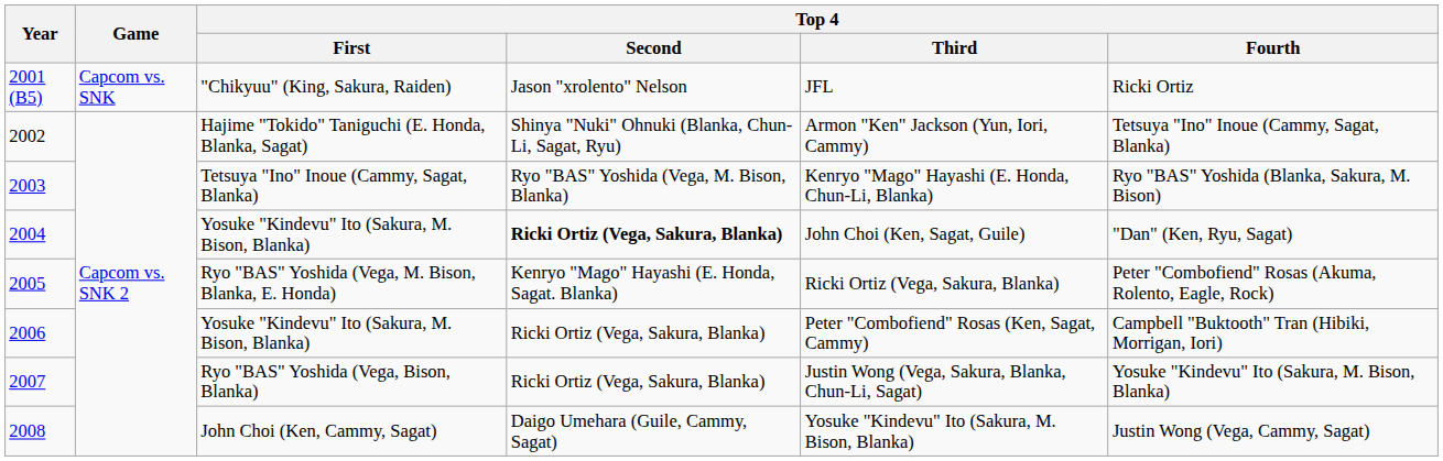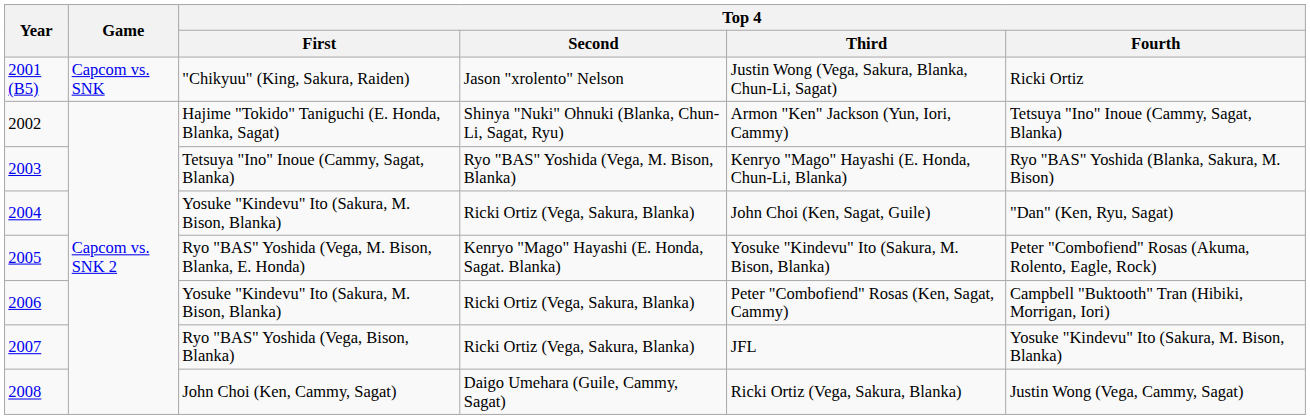2001 (B5) | Top 4 / Third: JFL -> Justin Wong (Vega, Sakura, Blanka, Chun-Li, Sagat)
2004 | Top 4 / Second: bold -> normal
2005 | Top 4 / Third: Ricki Ortiz (Vega, Sakura, Blanka) -> Yosuke "Kindevu" Ito (Sakura, M. Bison, Blanka)
2007 | Top 4 / Third: Justin Wong (Vega, Sakura, Blanka, Chun-Li, Sagat) -> JFL
2008 | Top 4 / Third: Yosuke "Kindevu" Ito (Sakura, M. Bison, Blanka) -> Ricki Ortiz (Vega, Sakura, Blanka)
